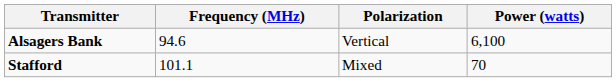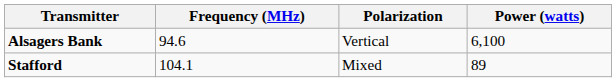Stafford | Frequency (MHz): 101.1 -> 104.1
Stafford | Power (watts): 70 -> 89
